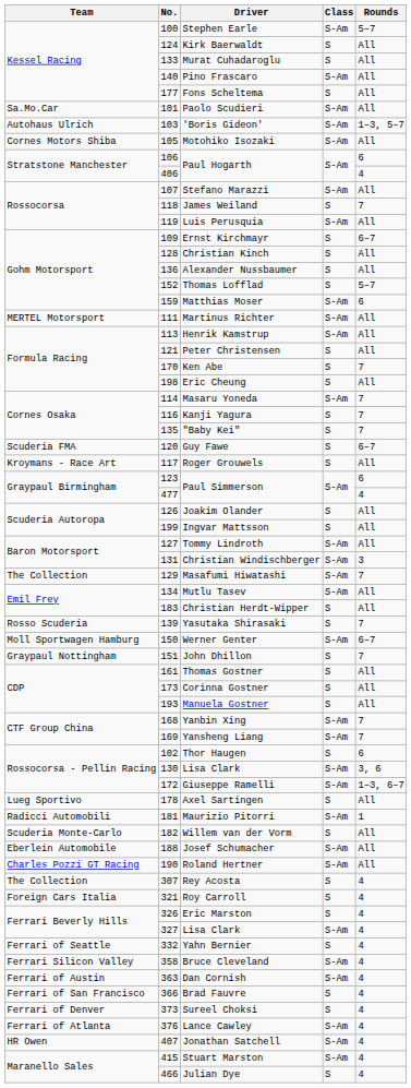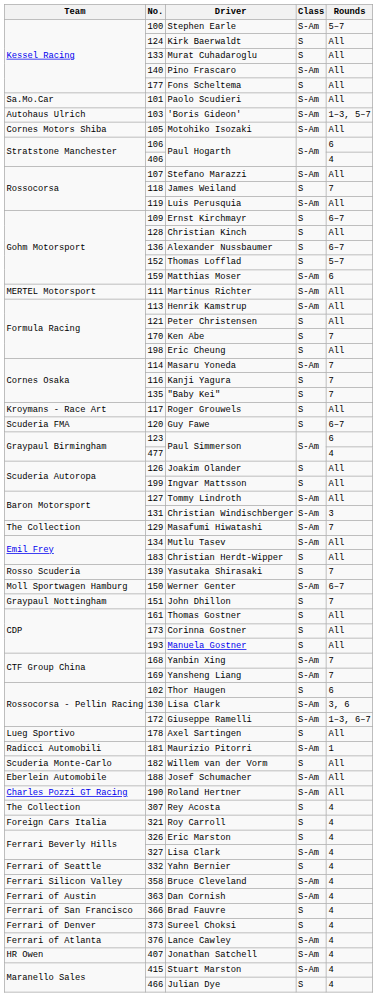Alexander Nussbaumer | Rounds: All -> 6–7
rows swapped: Roger Grouwels <-> Guy Fawe
